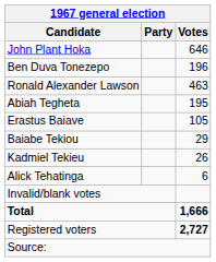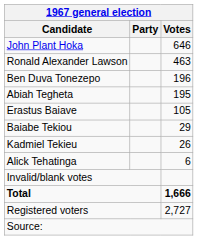rows swapped: Ronald Alexander Lawson <-> Ben Duva Tonezepo
Registered voters | Votes: bold -> normal
